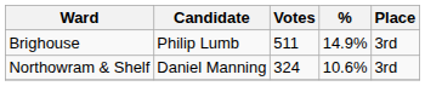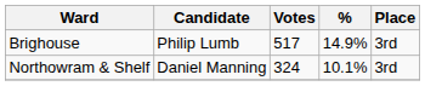Brighouse | Votes: 511 -> 517
Northowram & Shelf | %: 10.6% -> 10.1%
